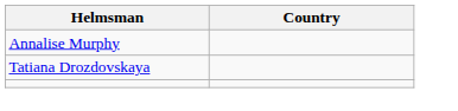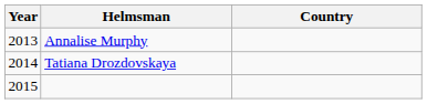+ column: Year | 2013 | 2014 | 2015
